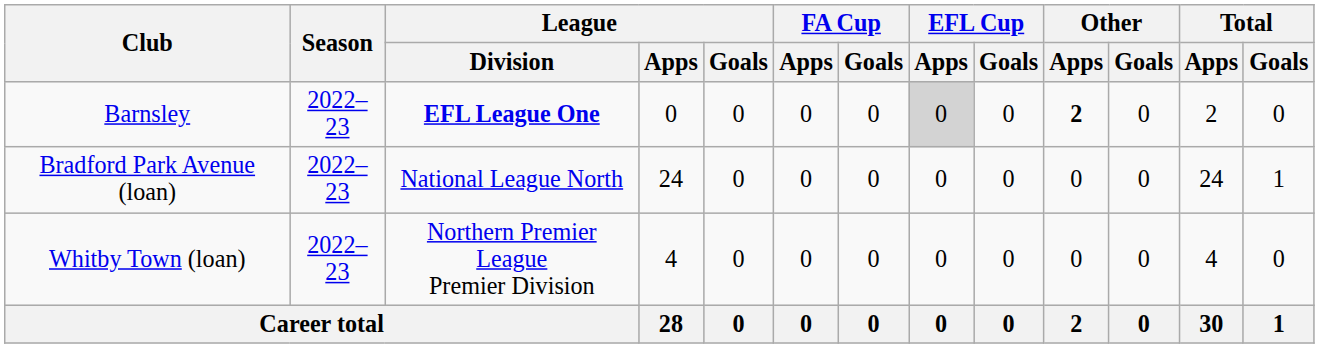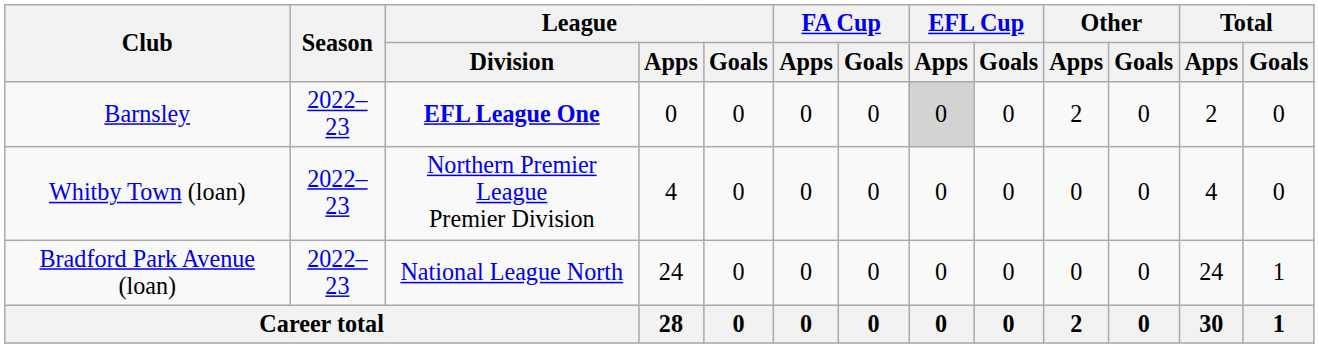Barnsley | Other / Apps: bold -> normal
rows swapped: Whitby Town (loan) <-> Bradford Park Avenue (loan)
